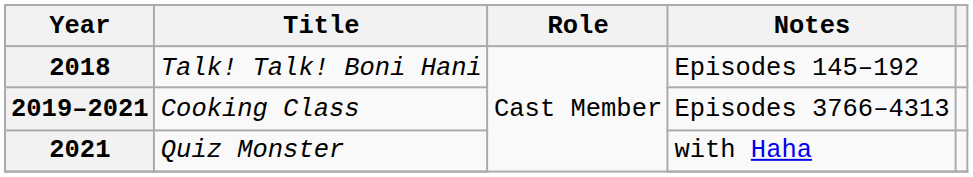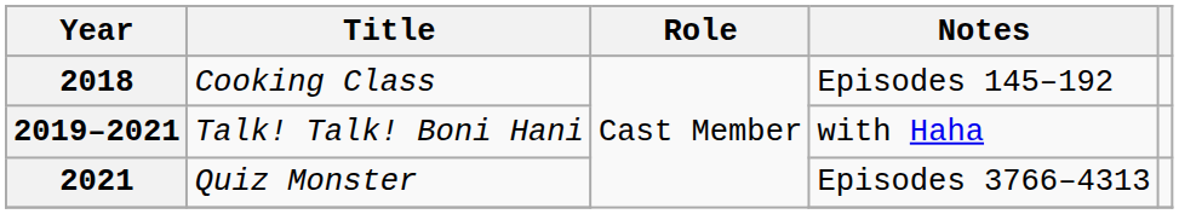2018 | Title: Talk! Talk! Boni Hani -> Cooking Class
2019–2021 | Title: Cooking Class -> Talk! Talk! Boni Hani
2019–2021 | Notes: Episodes 3766–4313 -> with Haha
2021 | Notes: with Haha -> Episodes 3766–4313
